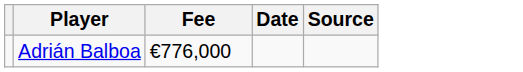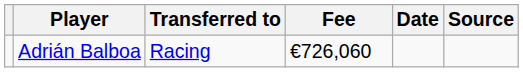+ column: Transferred to | Racing
Adrián Balboa | Fee: €776,000 -> €726,060
